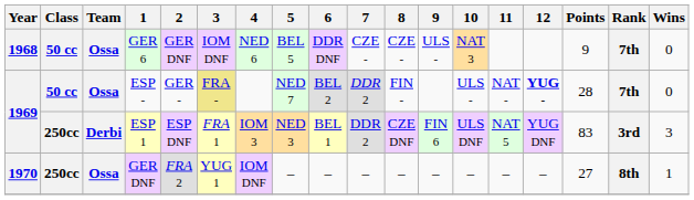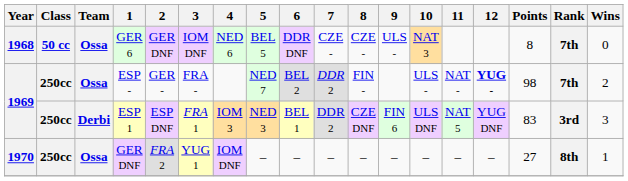GER 6 | Points: 9 -> 8
ESP - | Class: 50 cc -> 250cc
ESP - | 3: khaki background -> no background
ESP - | Points: 28 -> 98
ESP - | Wins: 0 -> 2
